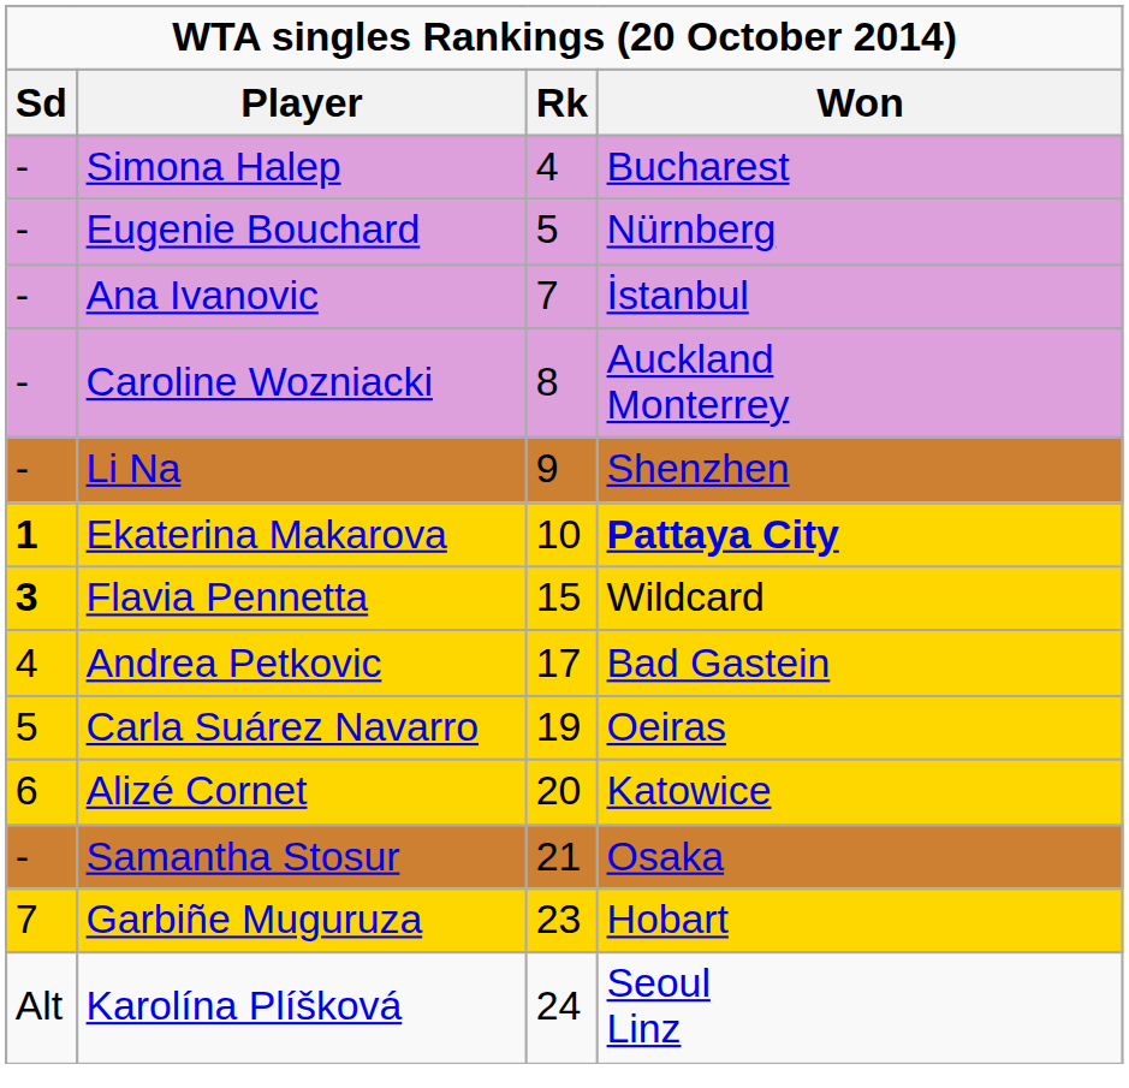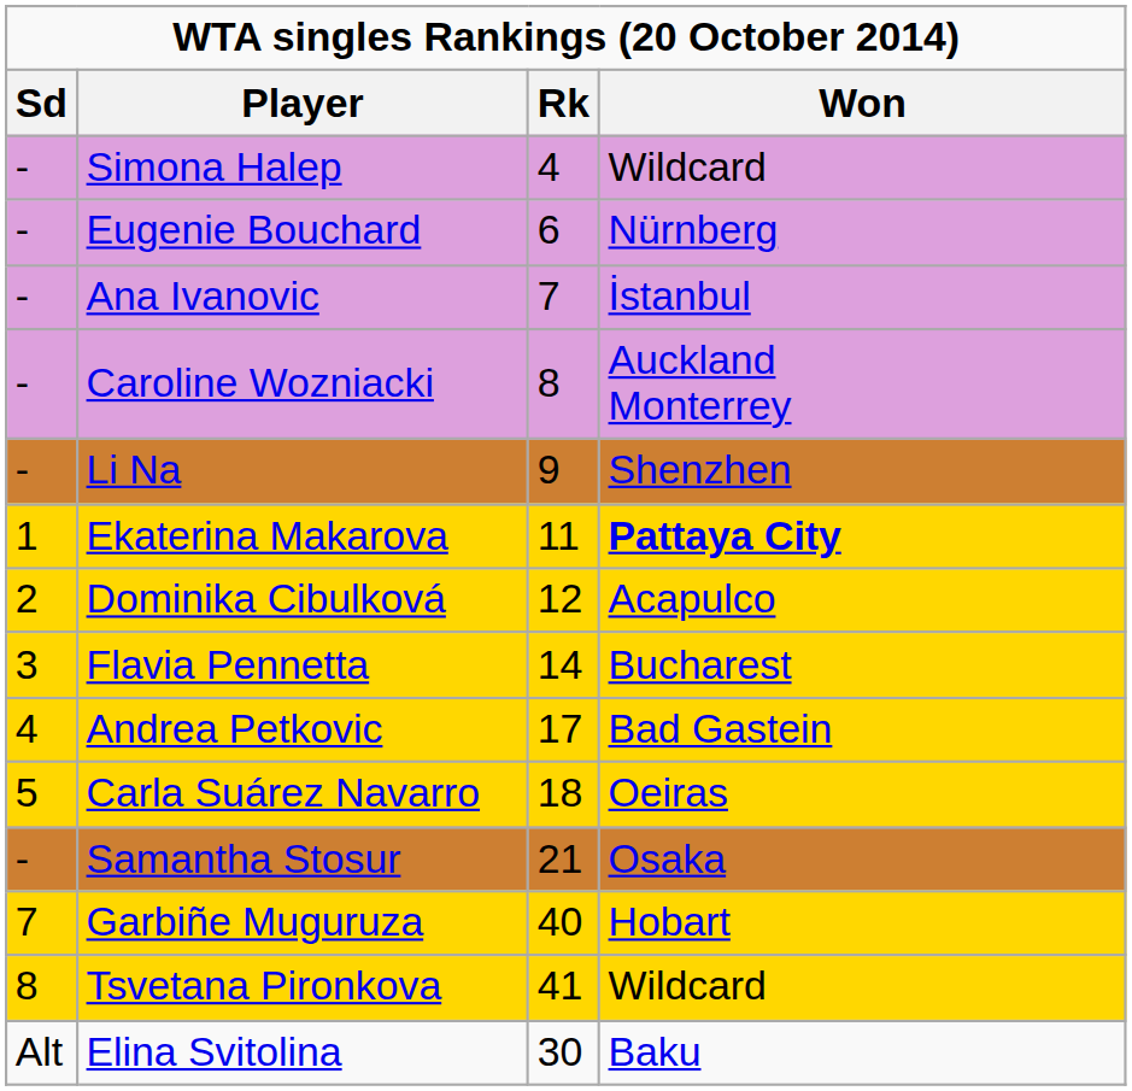Simona Halep | Won: Bucharest -> Wildcard
Eugenie Bouchard | Rk: 5 -> 6
Ekaterina Makarova | Sd: bold -> normal
Ekaterina Makarova | Rk: 10 -> 11
+ row: 2 | Dominika Cibulková | 12 | Acapulco
Flavia Pennetta | Sd: bold -> normal
Flavia Pennetta | Rk: 15 -> 14
Flavia Pennetta | Won: Wildcard -> Bucharest
Carla Suárez Navarro | Rk: 19 -> 18
- row: 6 | Alizé Cornet | 20 | Katowice
Garbiñe Muguruza | Rk: 23 -> 40
+ row: 8 | Tsvetana Pironkova | 41 | Wildcard
- row: Alt | Karolína Plíšková | 24 | Seoul Linz
+ row: Alt | Elina Svitolina | 30 | Baku
